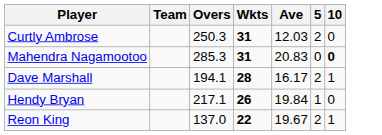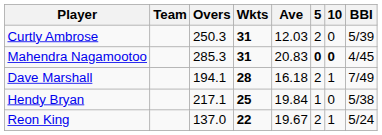+ column: BBI | 5/39 | 4/45 | 7/49 | 5/38 | 5/24
Mahendra Nagamootoo | 5: normal -> bold
Dave Marshall | Ave: 16.17 -> 16.18
Hendy Bryan | Wkts: 26 -> 25
